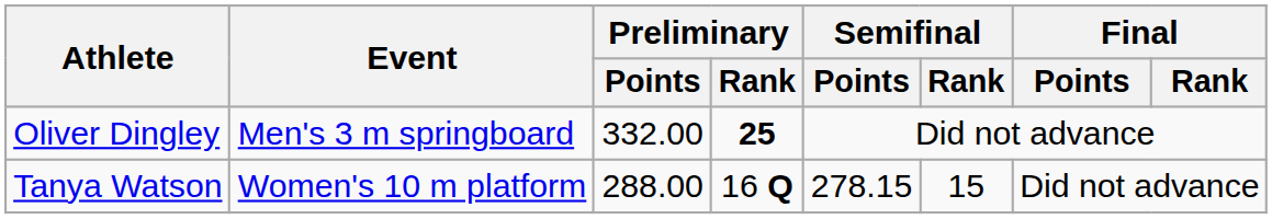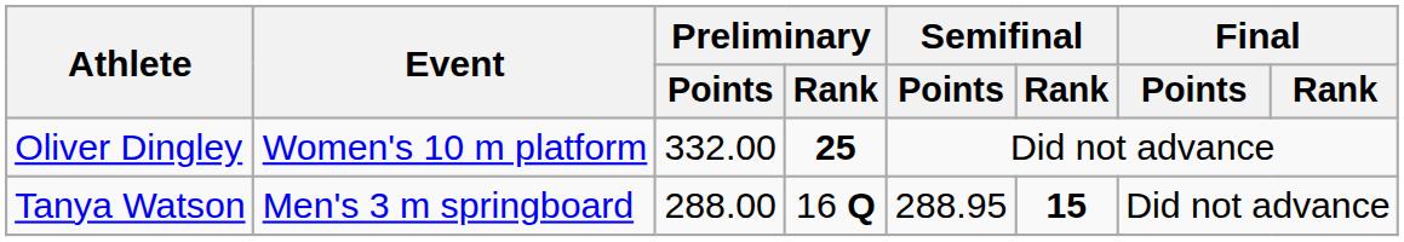Oliver Dingley | Event: Men's 3 m springboard -> Women's 10 m platform
Tanya Watson | Event: Women's 10 m platform -> Men's 3 m springboard
Tanya Watson | Semifinal / Points: 278.15 -> 288.95
Tanya Watson | Semifinal / Rank: normal -> bold
